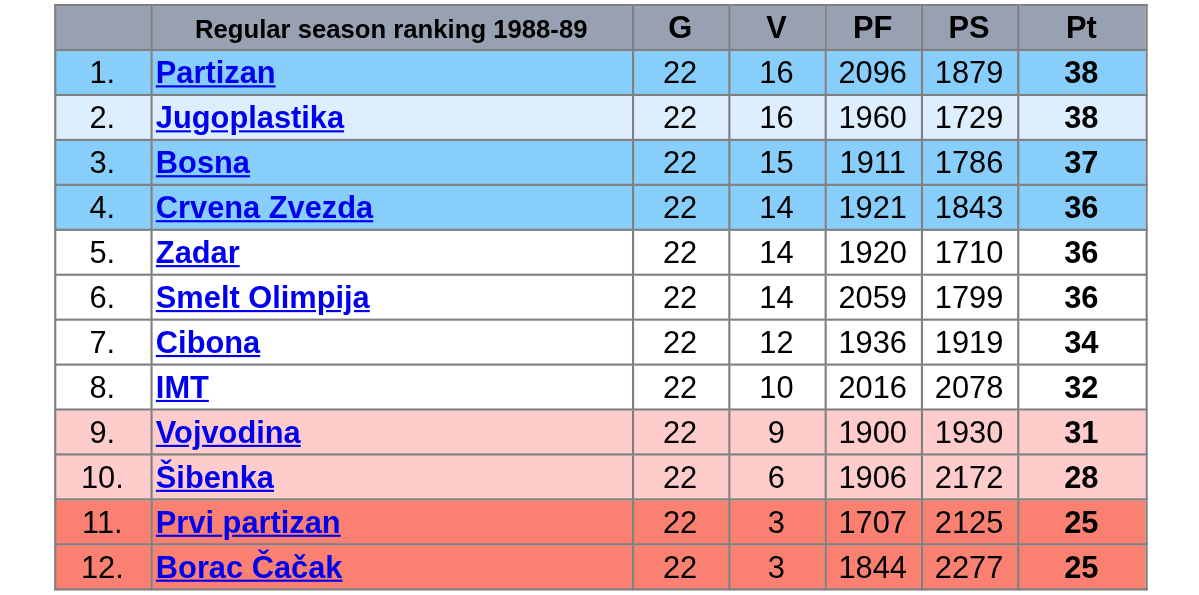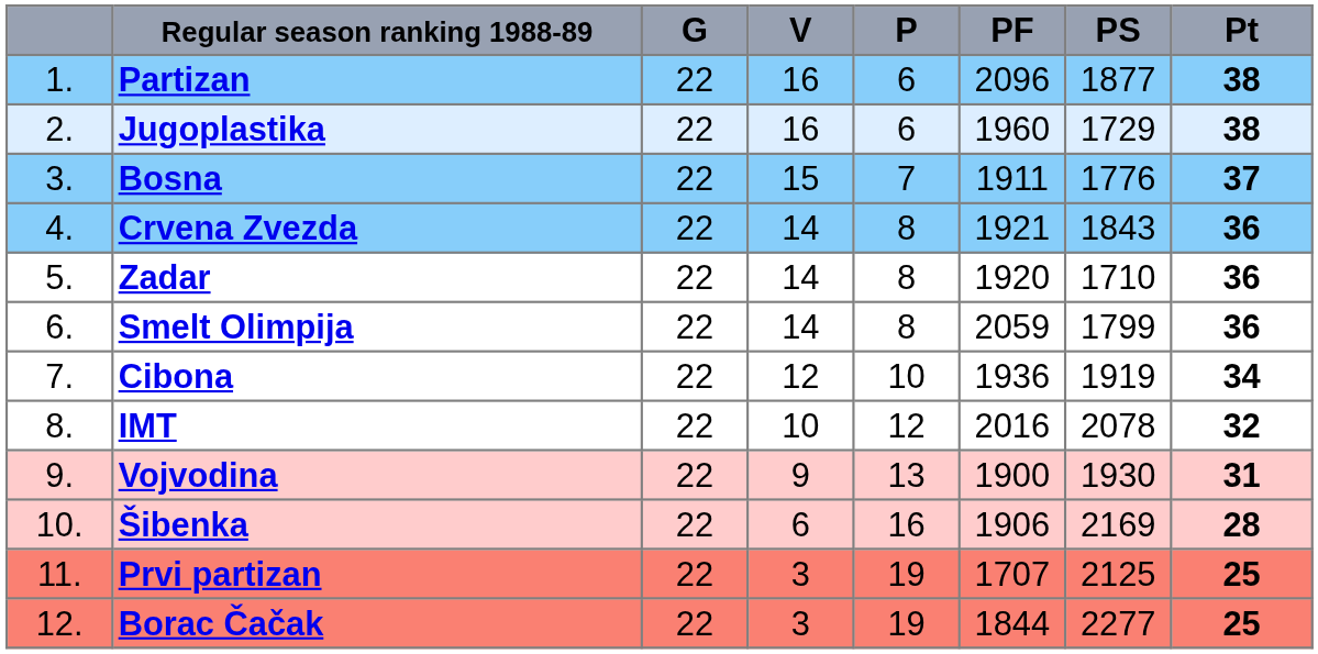+ column: P | 6 | 6 | 7 | 8 | 8 | 8 | 10 | 12 | 13 | 16 | 19 | 19
Partizan | PS: 1879 -> 1877
Bosna | PS: 1786 -> 1776
Šibenka | PS: 2172 -> 2169
